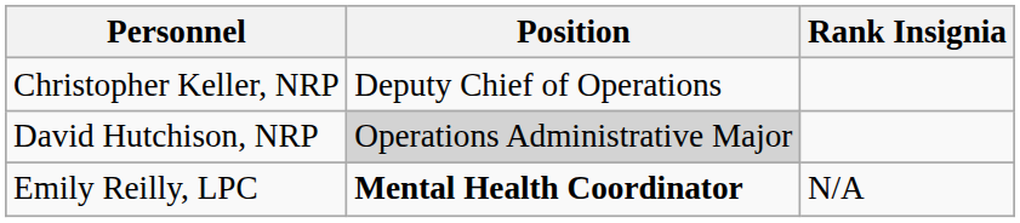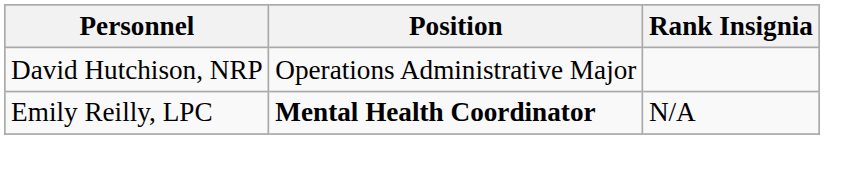- row: Christopher Keller, NRP | Deputy Chief of Operations
David Hutchison, NRP | Position: lightgrey background -> no background
